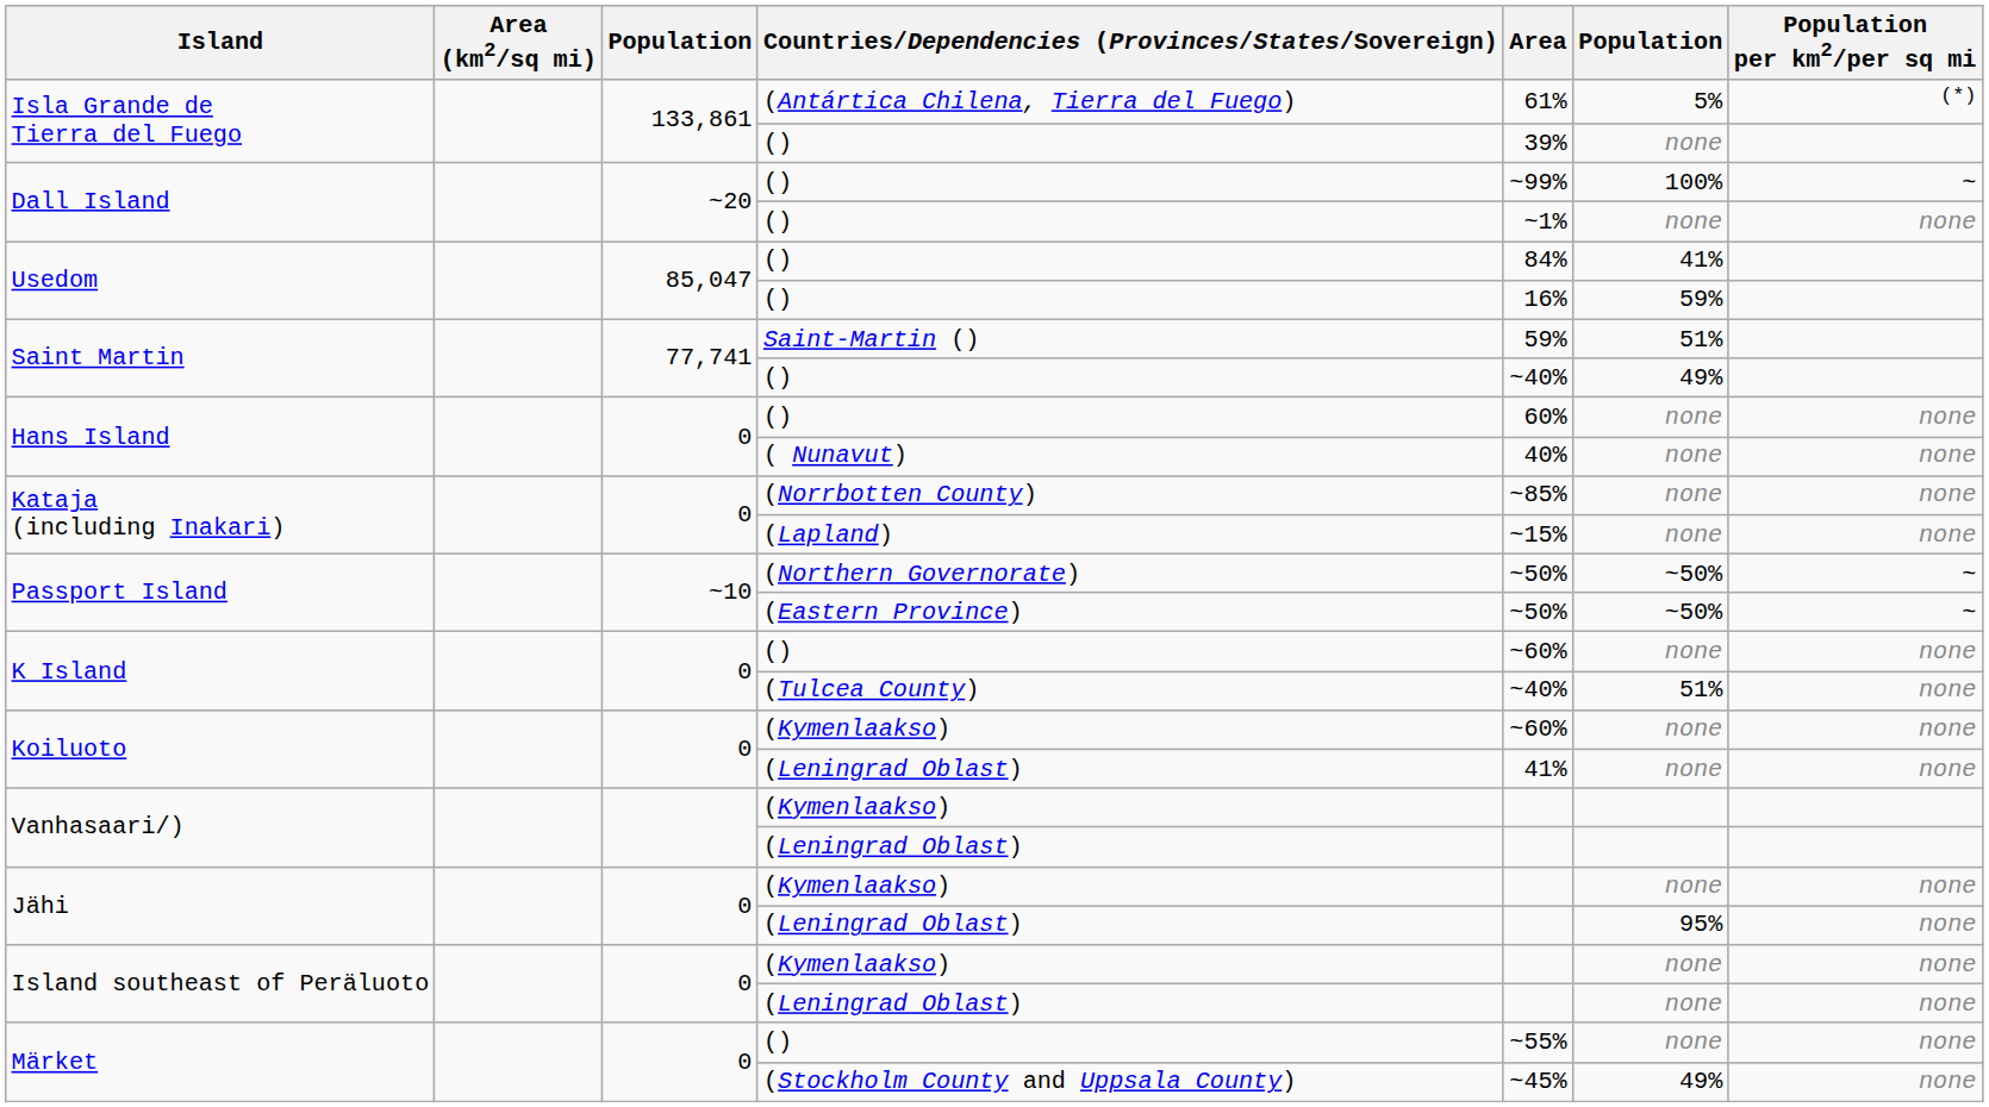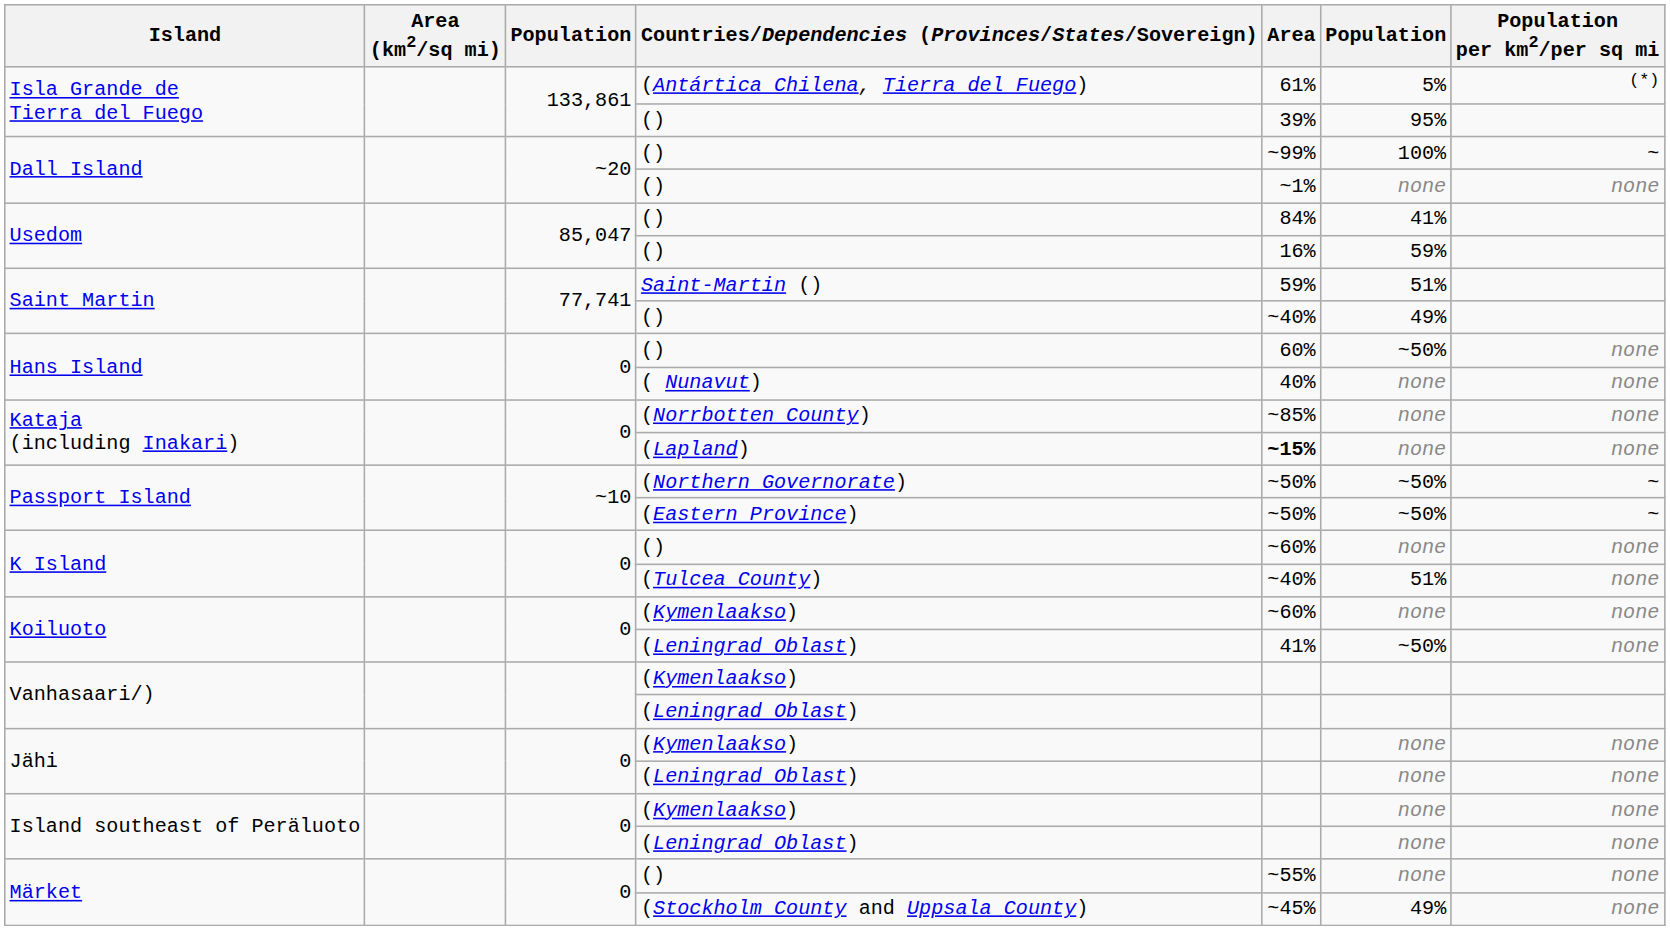Isla Grande de Tierra del Fuego / () | column 6: none -> 95%
Hans Island / () | column 6: none -> ~50%
Kataja (including Inakari) / (Lapland) | Area: normal -> bold
Koiluoto / (Leningrad Oblast) | column 6: none -> ~50%
Jähi / (Leningrad Oblast) | column 6: 95% -> none
